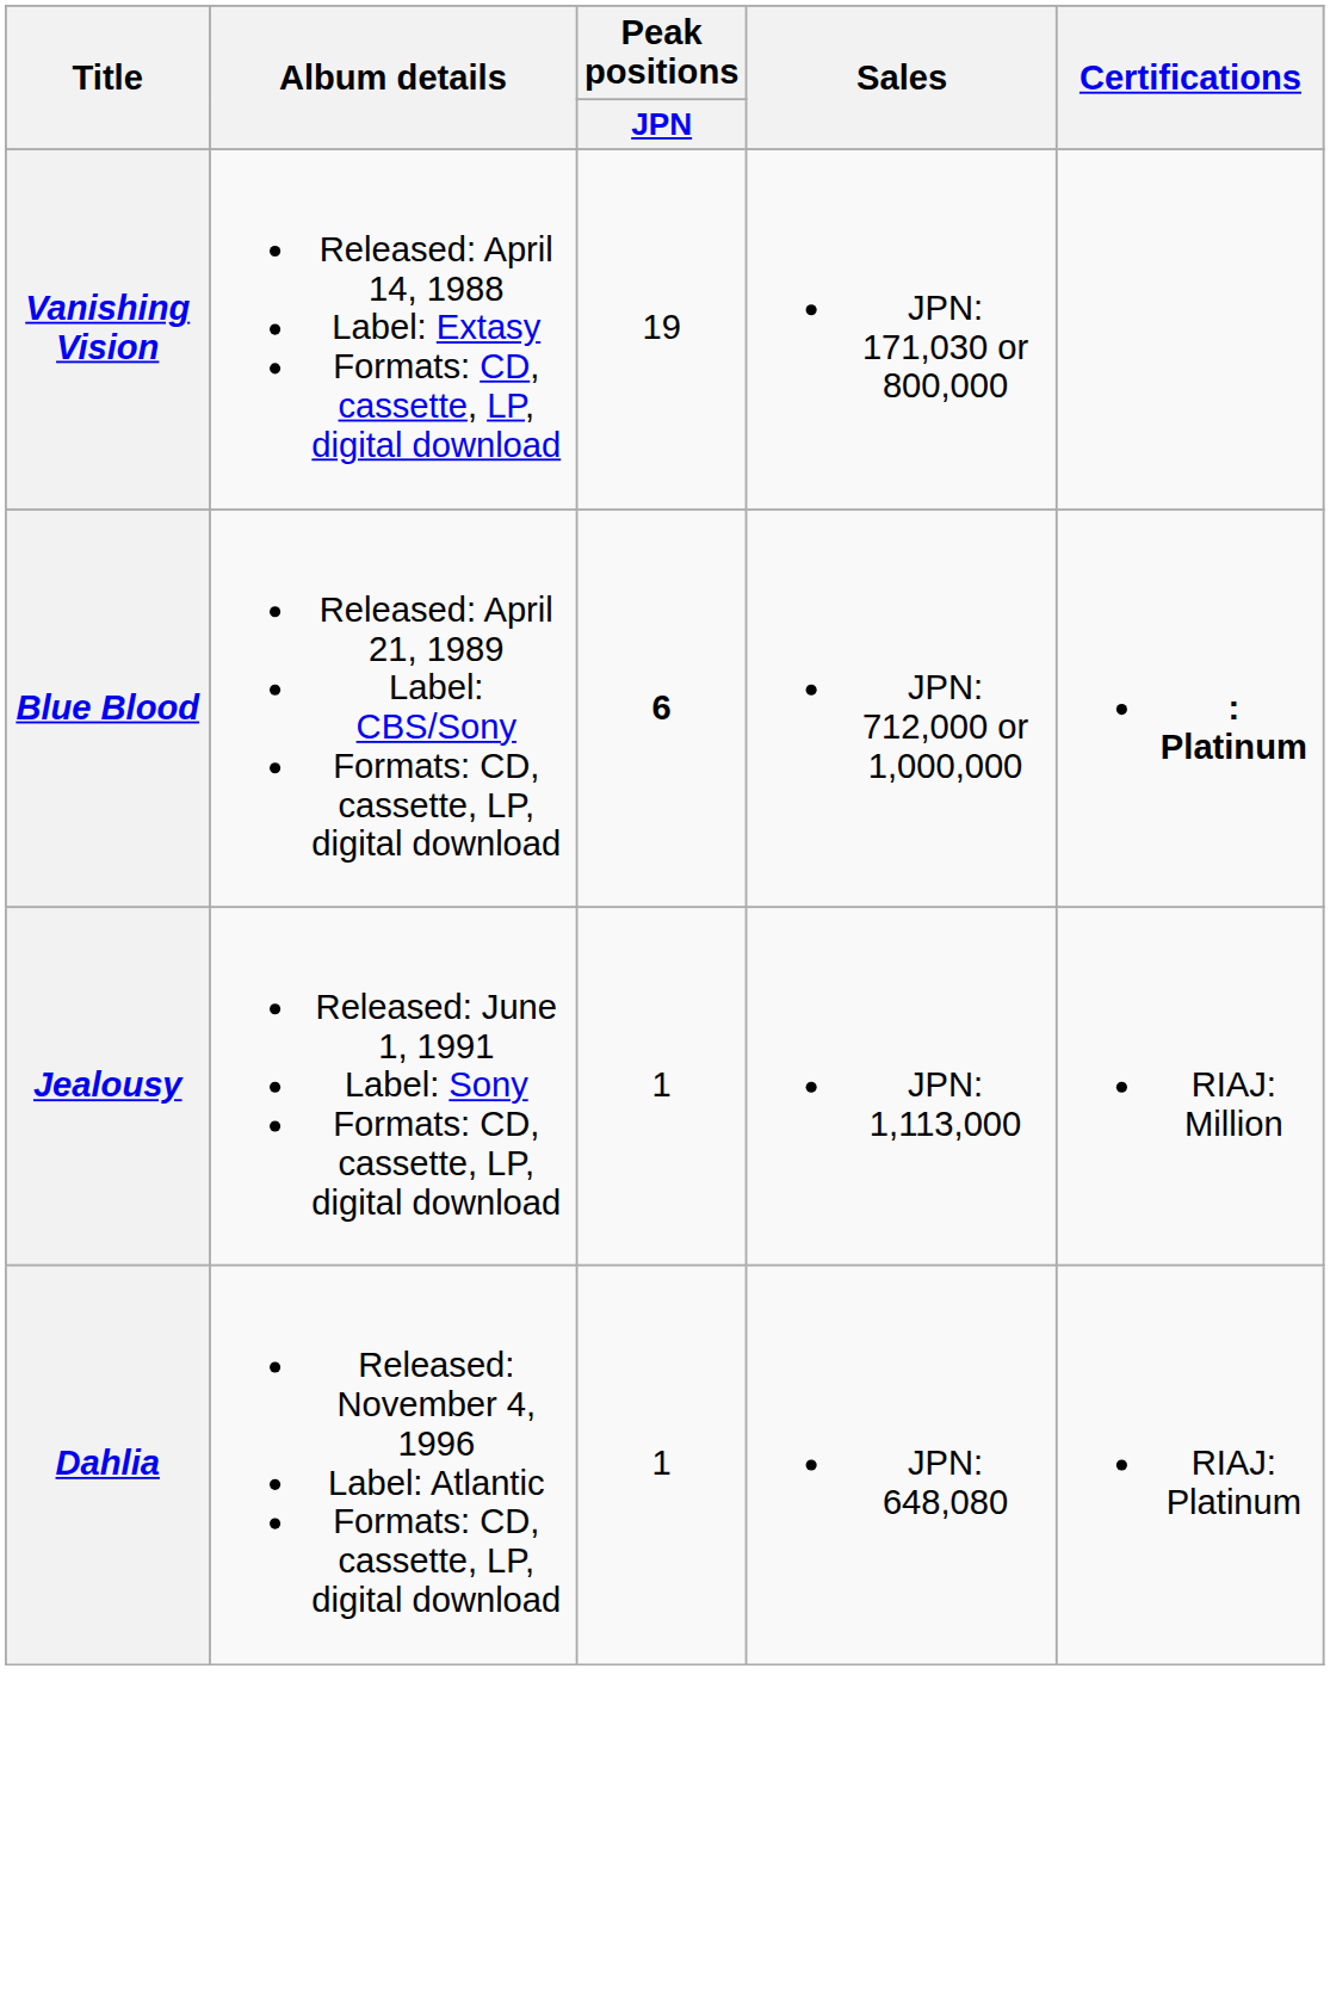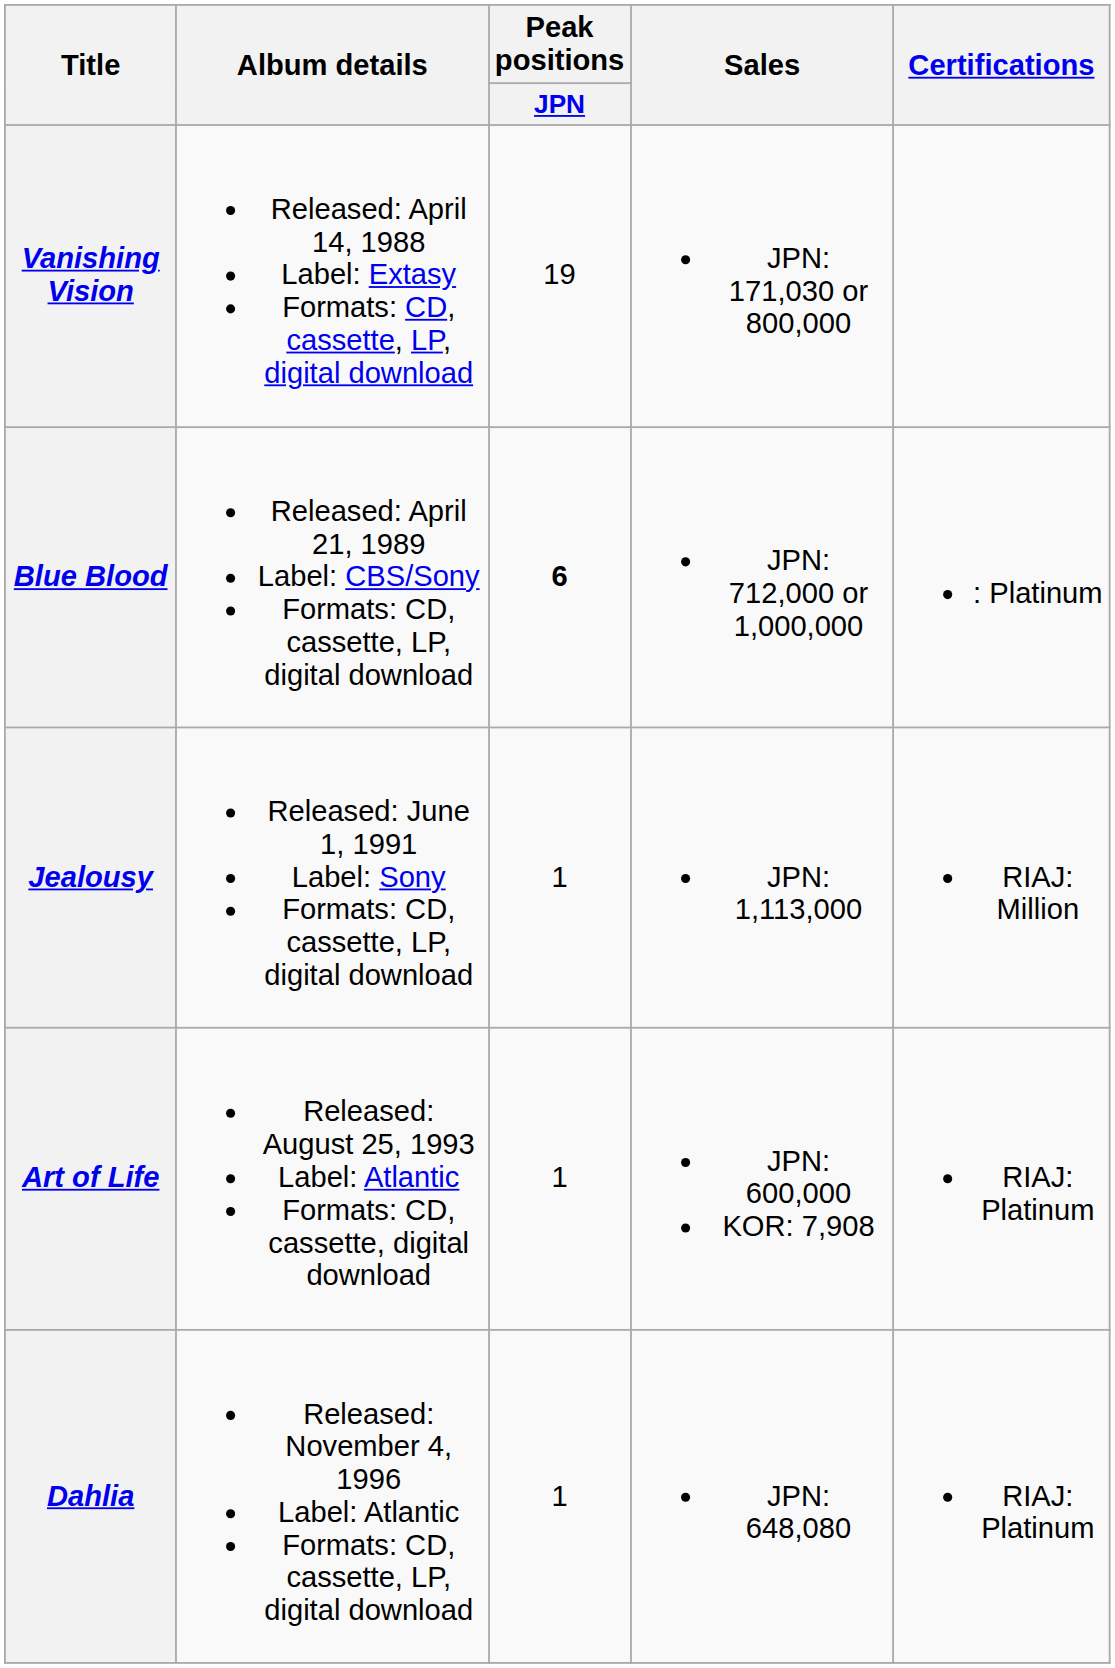Blue Blood | Certifications: bold -> normal
+ row: Art of Life | Released: August 25, 1993 Label: Atlantic Formats: CD, cassette, digital download | 1 | JPN: 600,000 KOR: 7,908 | RIAJ: Platinum
